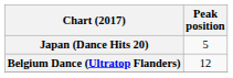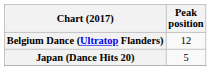rows swapped: Belgium Dance (Ultratop Flanders) <-> Japan (Dance Hits 20)
